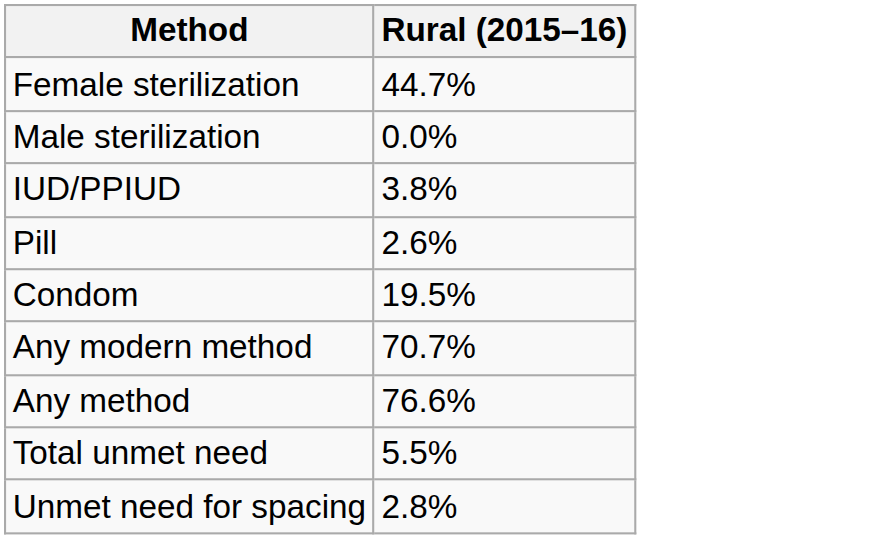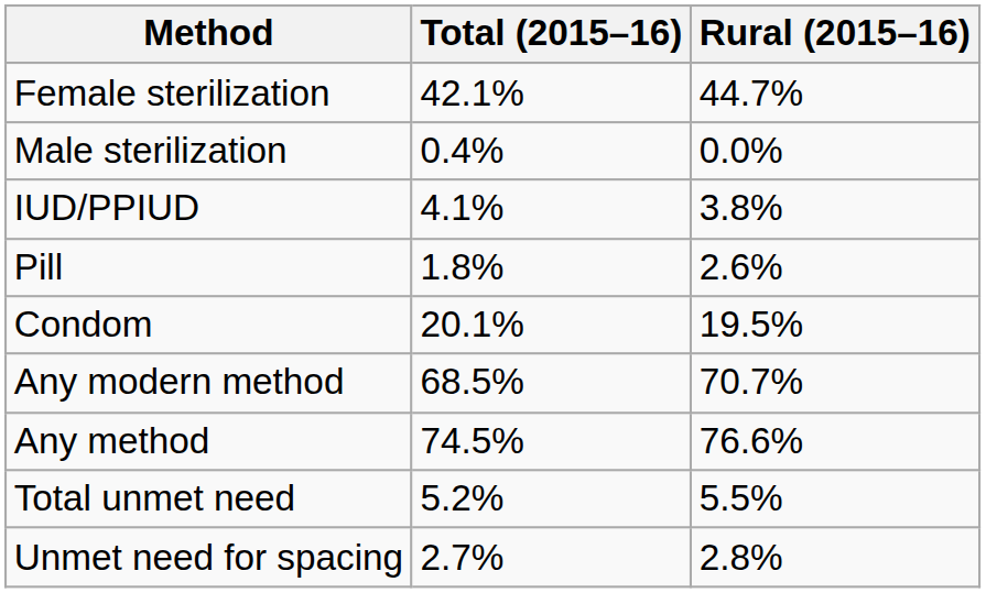+ column: Total (2015–16) | 42.1% | 0.4% | 4.1% | 1.8% | 20.1% | 68.5% | 74.5% | 5.2% | 2.7%
